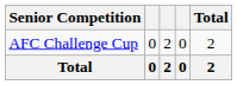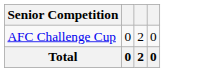- column: Total | 2 | 2
